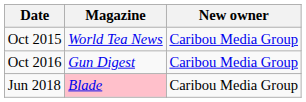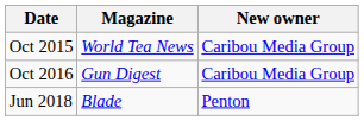Jun 2018 | Magazine: pink background -> no background
Jun 2018 | New owner: Caribou Media Group -> Penton
